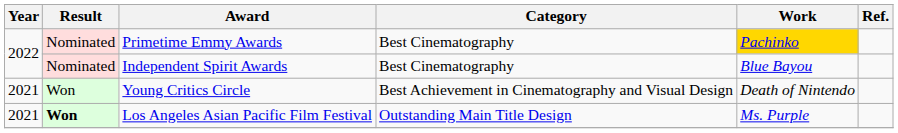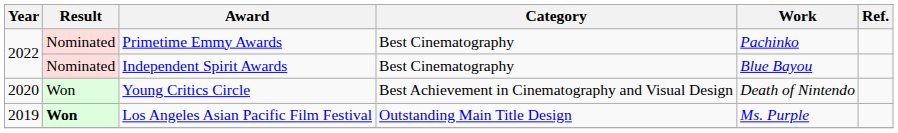Primetime Emmy Awards | Work: gold background -> no background
Young Critics Circle | Year: 2021 -> 2020
Los Angeles Asian Pacific Film Festival | Year: 2021 -> 2019
